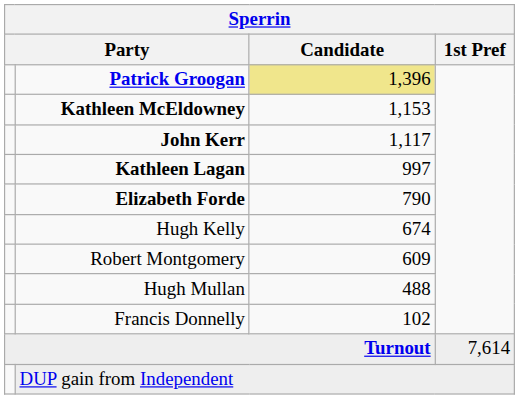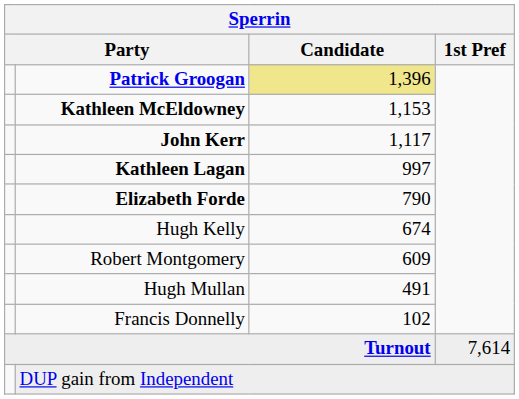Hugh Mullan | Candidate: 488 -> 491
